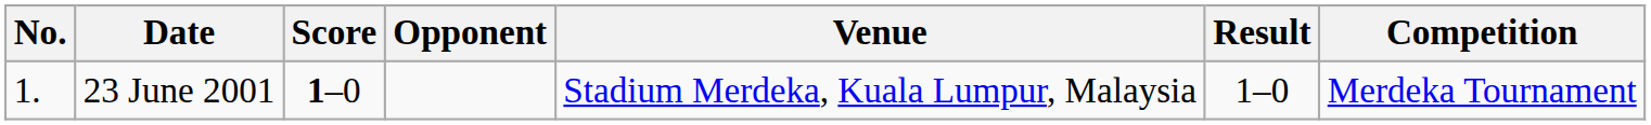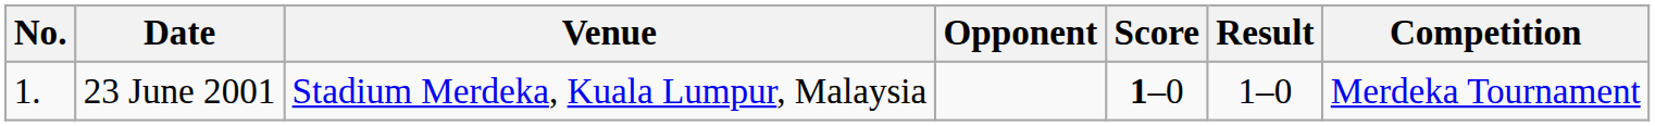columns swapped: Venue <-> Score
